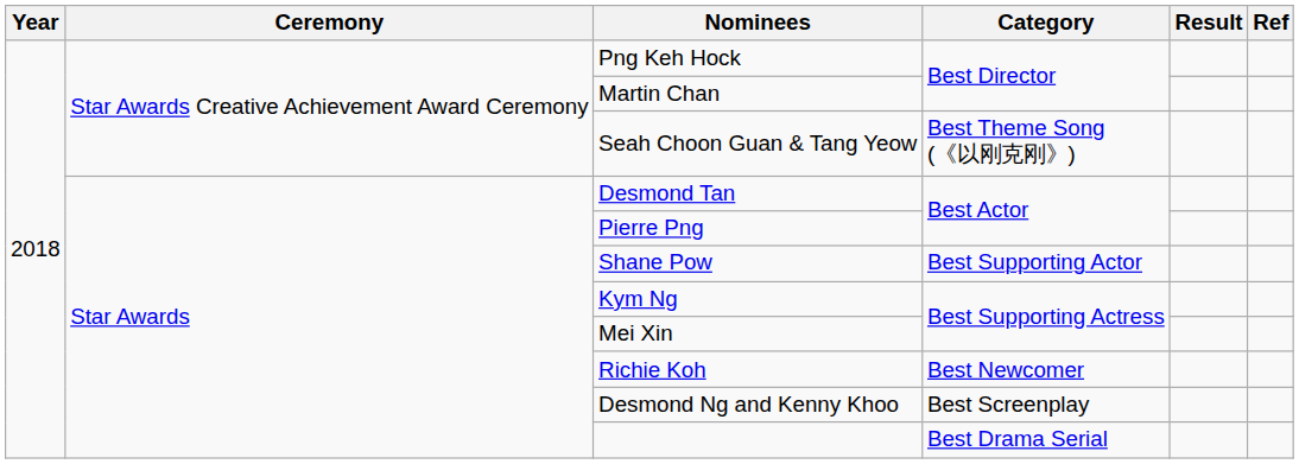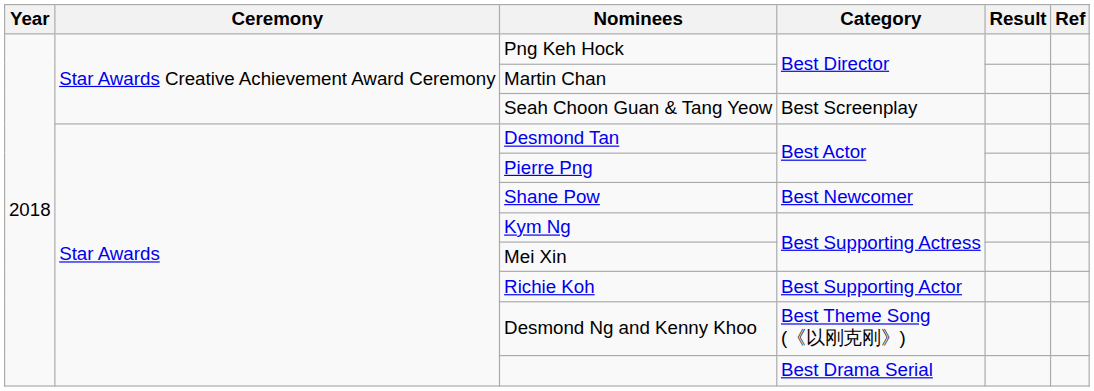Seah Choon Guan & Tang Yeow | Category: Best Theme Song (《以刚克刚》) -> Best Screenplay
Shane Pow | Category: Best Supporting Actor -> Best Newcomer
Richie Koh | Category: Best Newcomer -> Best Supporting Actor
Desmond Ng and Kenny Khoo | Category: Best Screenplay -> Best Theme Song (《以刚克刚》)
